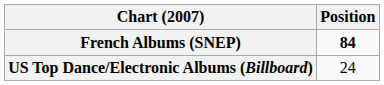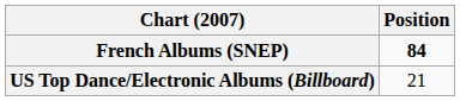US Top Dance/Electronic Albums (Billboard) | Position: 24 -> 21
